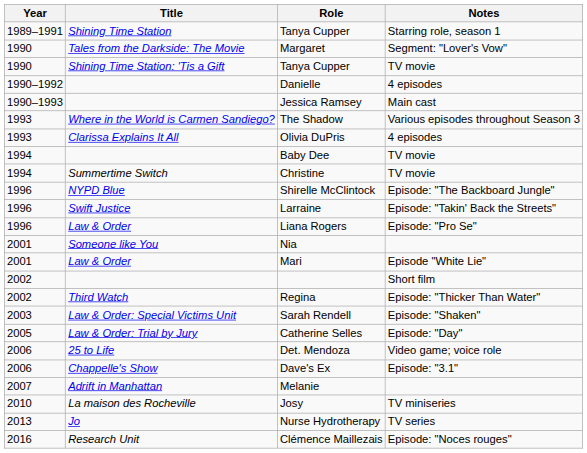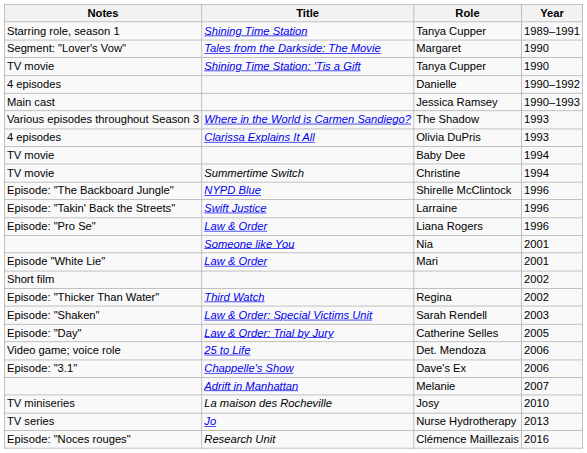columns swapped: Year <-> Notes
